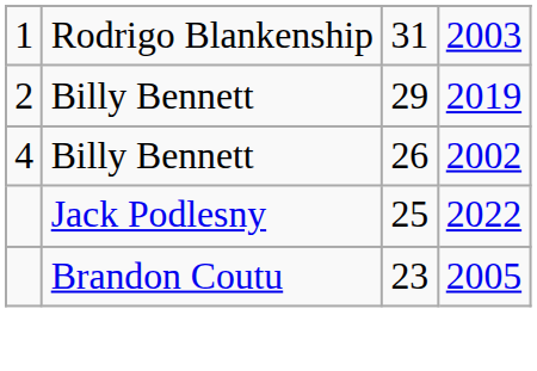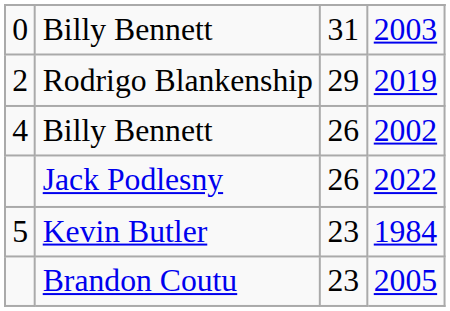2003 | column 1: 1 -> 0
2003 | column 2: Rodrigo Blankenship -> Billy Bennett
2019 | column 2: Billy Bennett -> Rodrigo Blankenship
2022 | column 3: 25 -> 26
+ row: 5 | Kevin Butler | 23 | 1984
